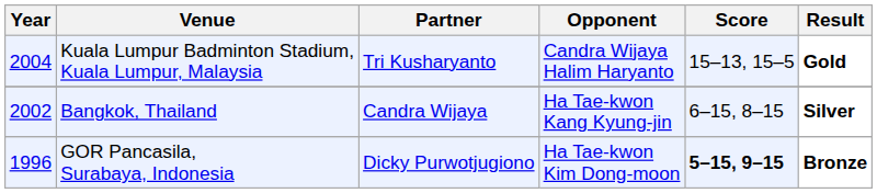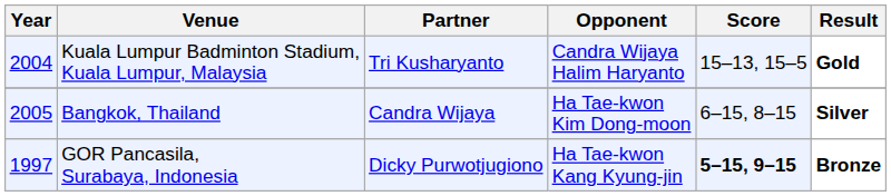Bangkok, Thailand | Year: 2002 -> 2005
Bangkok, Thailand | Opponent: Ha Tae-kwon Kang Kyung-jin -> Ha Tae-kwon Kim Dong-moon
GOR Pancasila, Surabaya, Indonesia | Year: 1996 -> 1997
GOR Pancasila, Surabaya, Indonesia | Opponent: Ha Tae-kwon Kim Dong-moon -> Ha Tae-kwon Kang Kyung-jin
